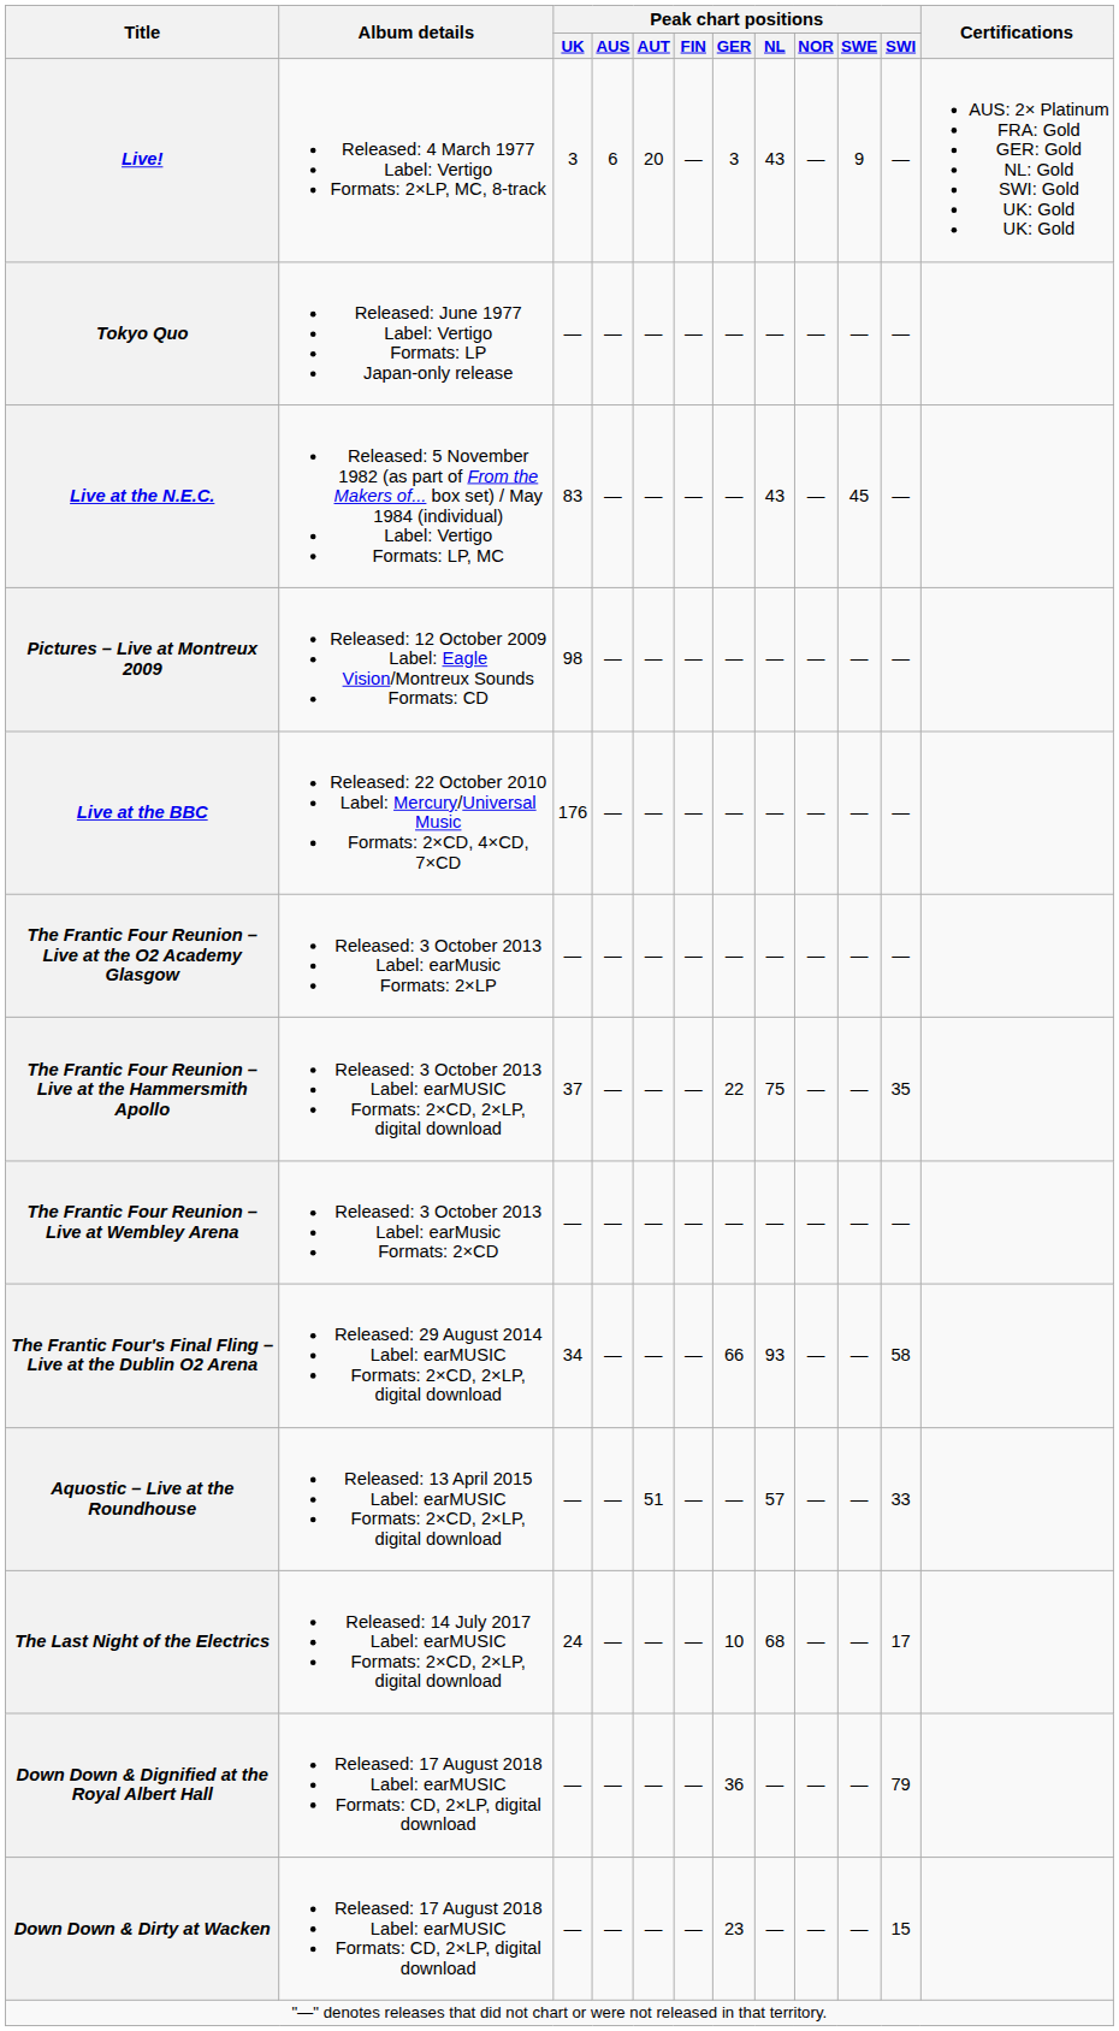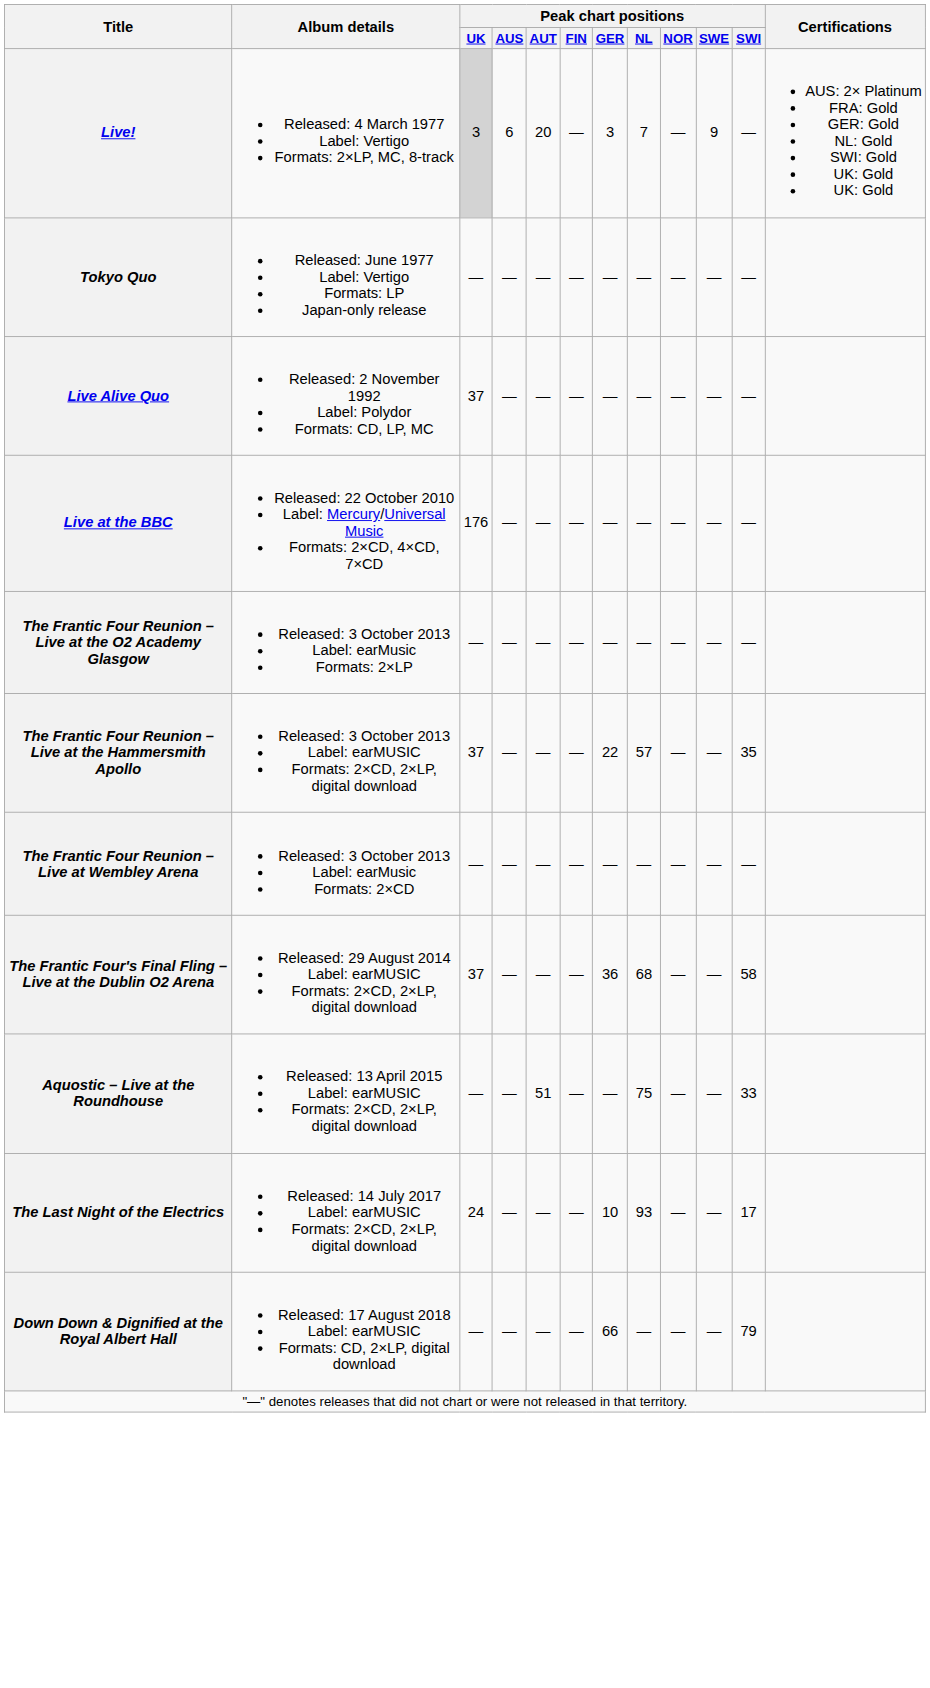Live! | Peak chart positions / UK: no background -> lightgrey background
Live! | Peak chart positions / NL: 43 -> 7
- row: Live at the N.E.C. | Released: 5 November 1982 (as part of From the Makers of... box set) / May 1984 (individual) Label: Vertigo Formats: LP, MC | 83 | — | — | — | — | 43 | — | 45 | —
+ row: Live Alive Quo | Released: 2 November 1992 Label: Polydor Formats: CD, LP, MC | 37 | — | — | — | — | — | — | — | —
- row: Pictures – Live at Montreux 2009 | Released: 12 October 2009 Label: Eagle Vision/Montreux Sounds Formats: CD | 98 | — | — | — | — | — | — | — | —
The Frantic Four Reunion – Live at the Hammersmith Apollo | Peak chart positions / NL: 75 -> 57
The Frantic Four's Final Fling – Live at the Dublin O2 Arena | Peak chart positions / UK: 34 -> 37
The Frantic Four's Final Fling – Live at the Dublin O2 Arena | Peak chart positions / GER: 66 -> 36
The Frantic Four's Final Fling – Live at the Dublin O2 Arena | Peak chart positions / NL: 93 -> 68
Aquostic – Live at the Roundhouse | Peak chart positions / NL: 57 -> 75
The Last Night of the Electrics | Peak chart positions / NL: 68 -> 93
Down Down & Dignified at the Royal Albert Hall | Peak chart positions / GER: 36 -> 66
- row: Down Down & Dirty at Wacken | Released: 17 August 2018 Label: earMUSIC Formats: CD, 2×LP, digital download | — | — | — | — | 23 | — | — | — | 15
